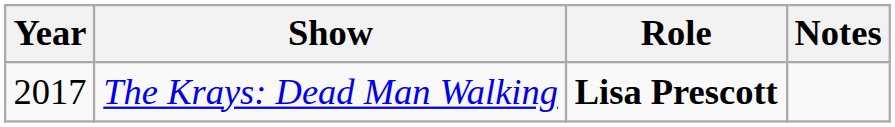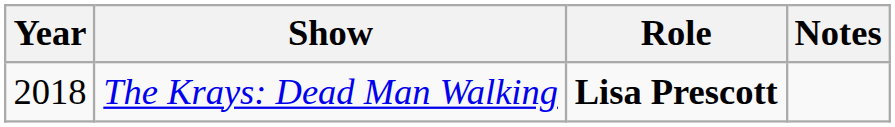The Krays: Dead Man Walking | Year: 2017 -> 2018
